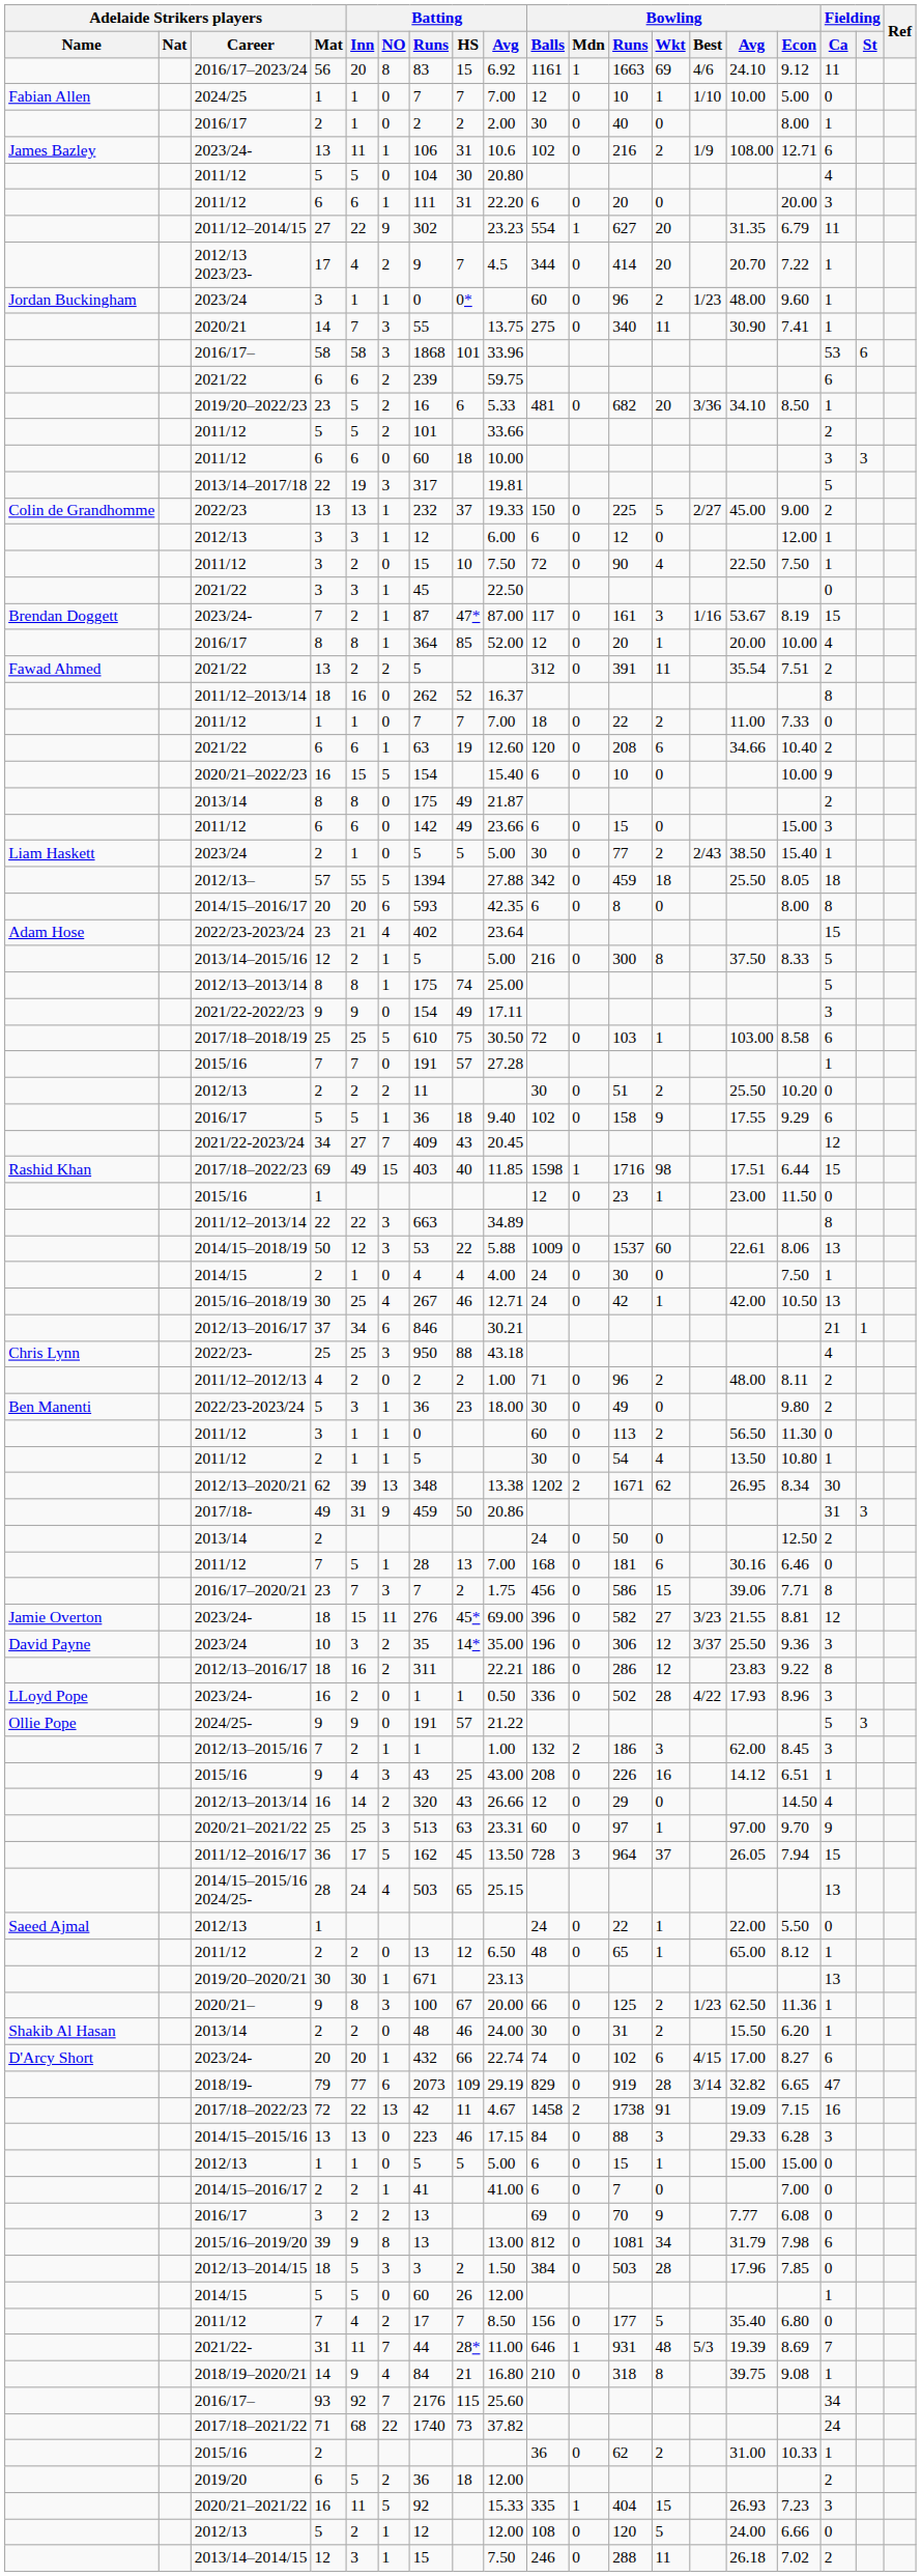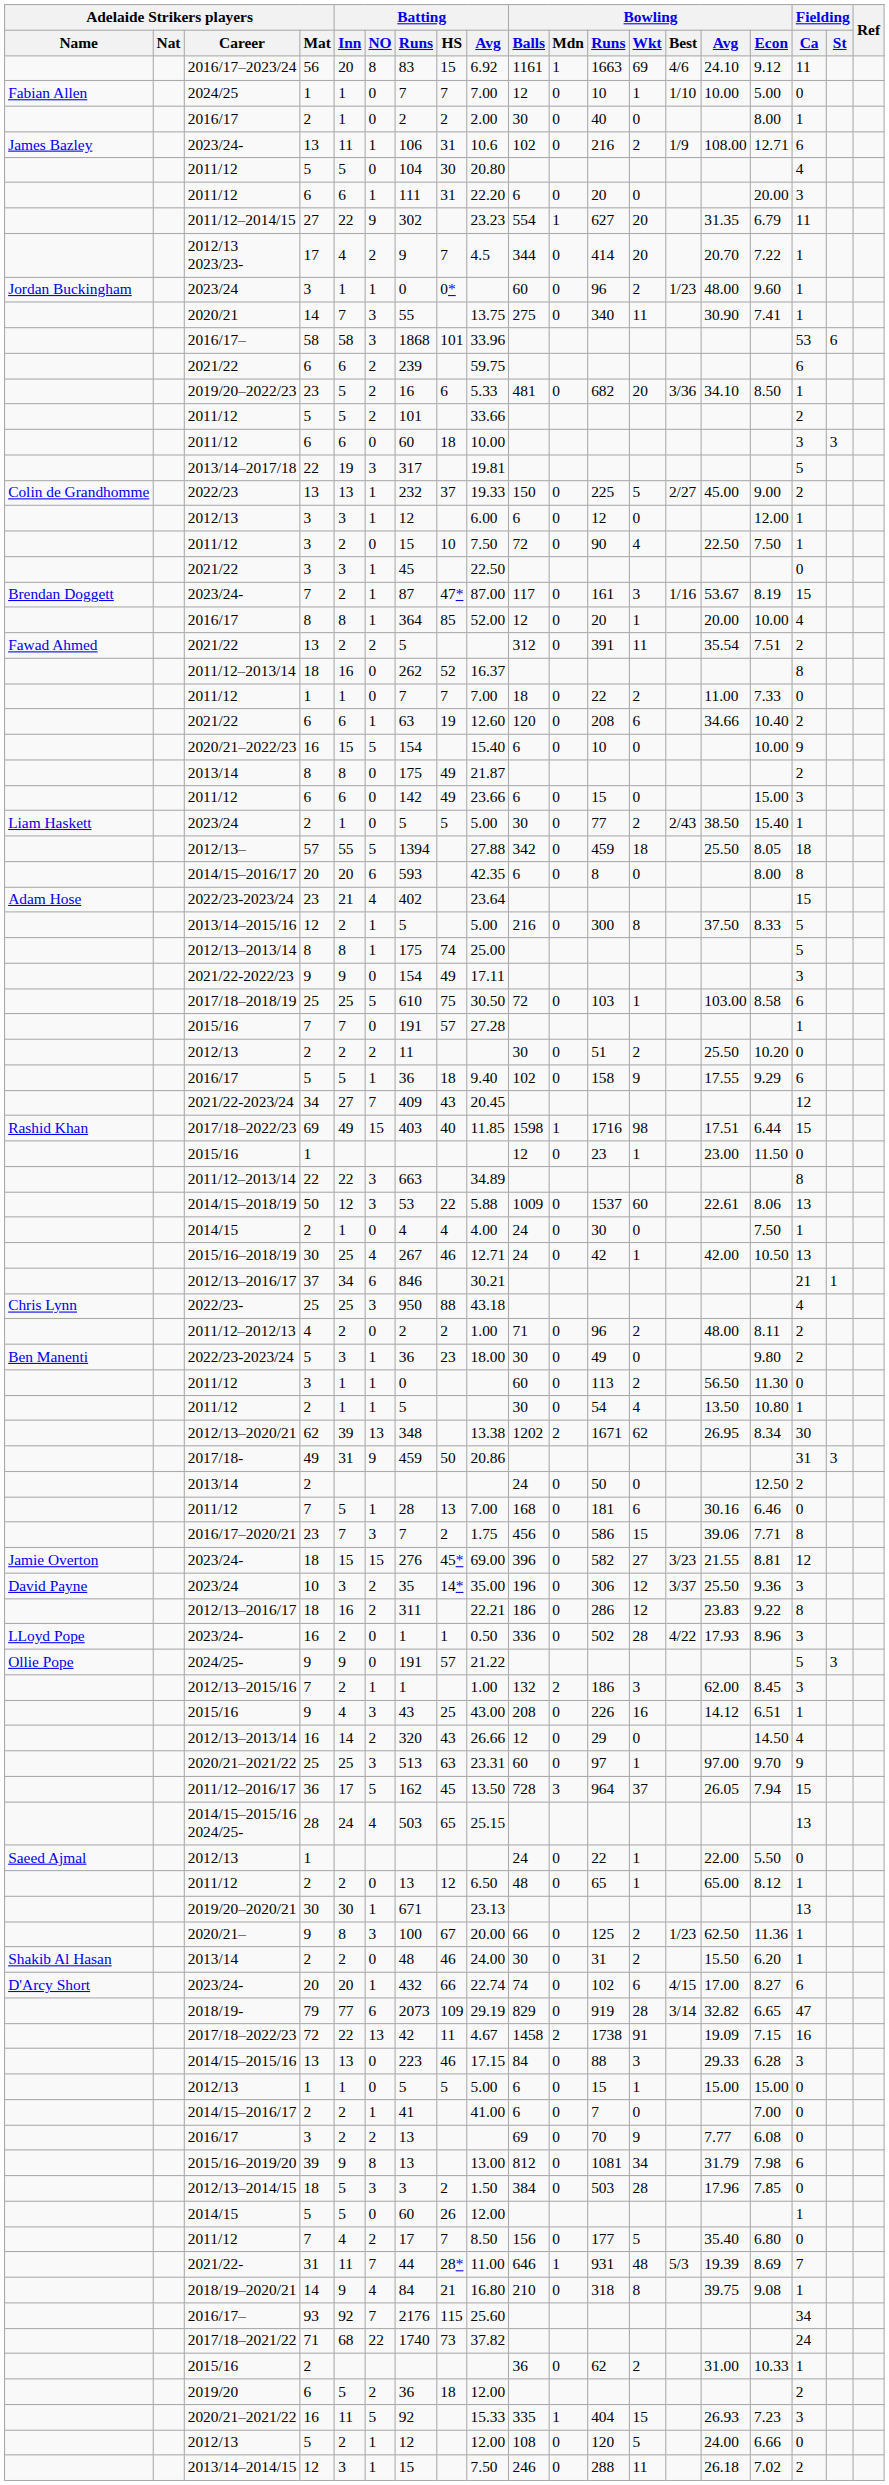2023/24- / 18 | Batting / NO: 11 -> 15
